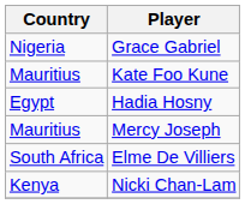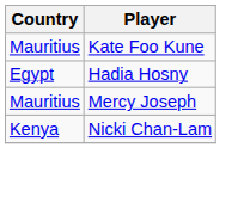- row: Nigeria | Grace Gabriel
- row: South Africa | Elme De Villiers
